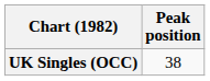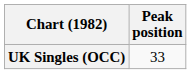UK Singles (OCC) | Peak position: 38 -> 33
